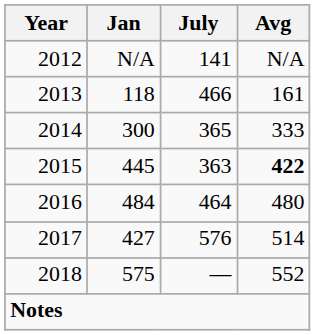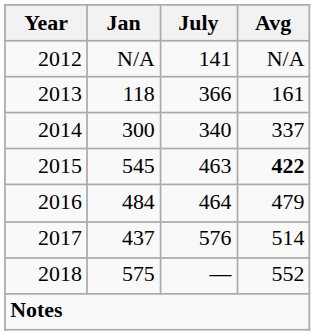2013 | July: 466 -> 366
2014 | July: 365 -> 340
2014 | Avg: 333 -> 337
2015 | Jan: 445 -> 545
2015 | July: 363 -> 463
2016 | Avg: 480 -> 479
2017 | Jan: 427 -> 437
